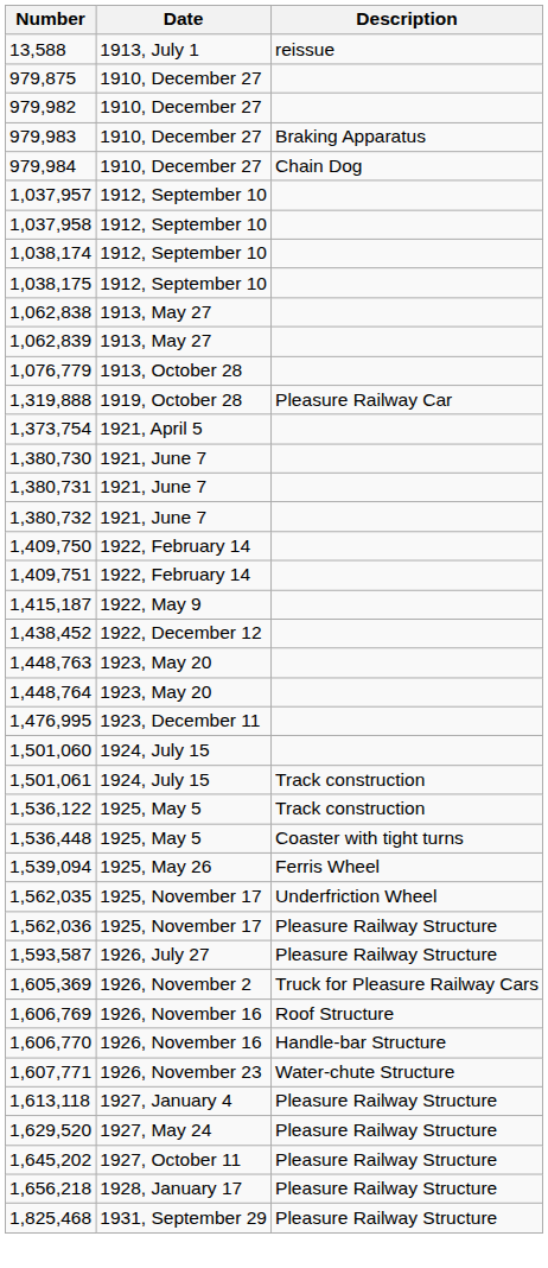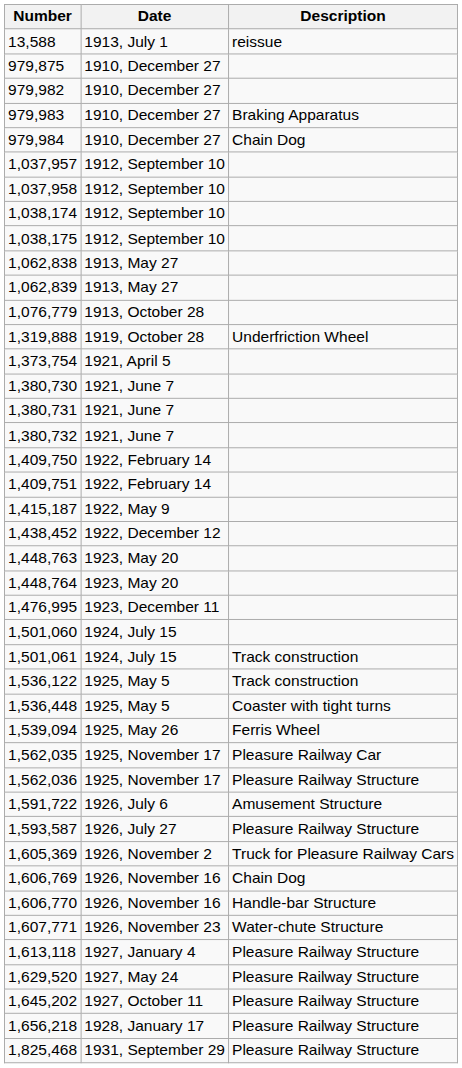1,319,888 | Description: Pleasure Railway Car -> Underfriction Wheel
1,562,035 | Description: Underfriction Wheel -> Pleasure Railway Car
+ row: 1,591,722 | 1926, July 6 | Amusement Structure
1,606,769 | Description: Roof Structure -> Chain Dog
